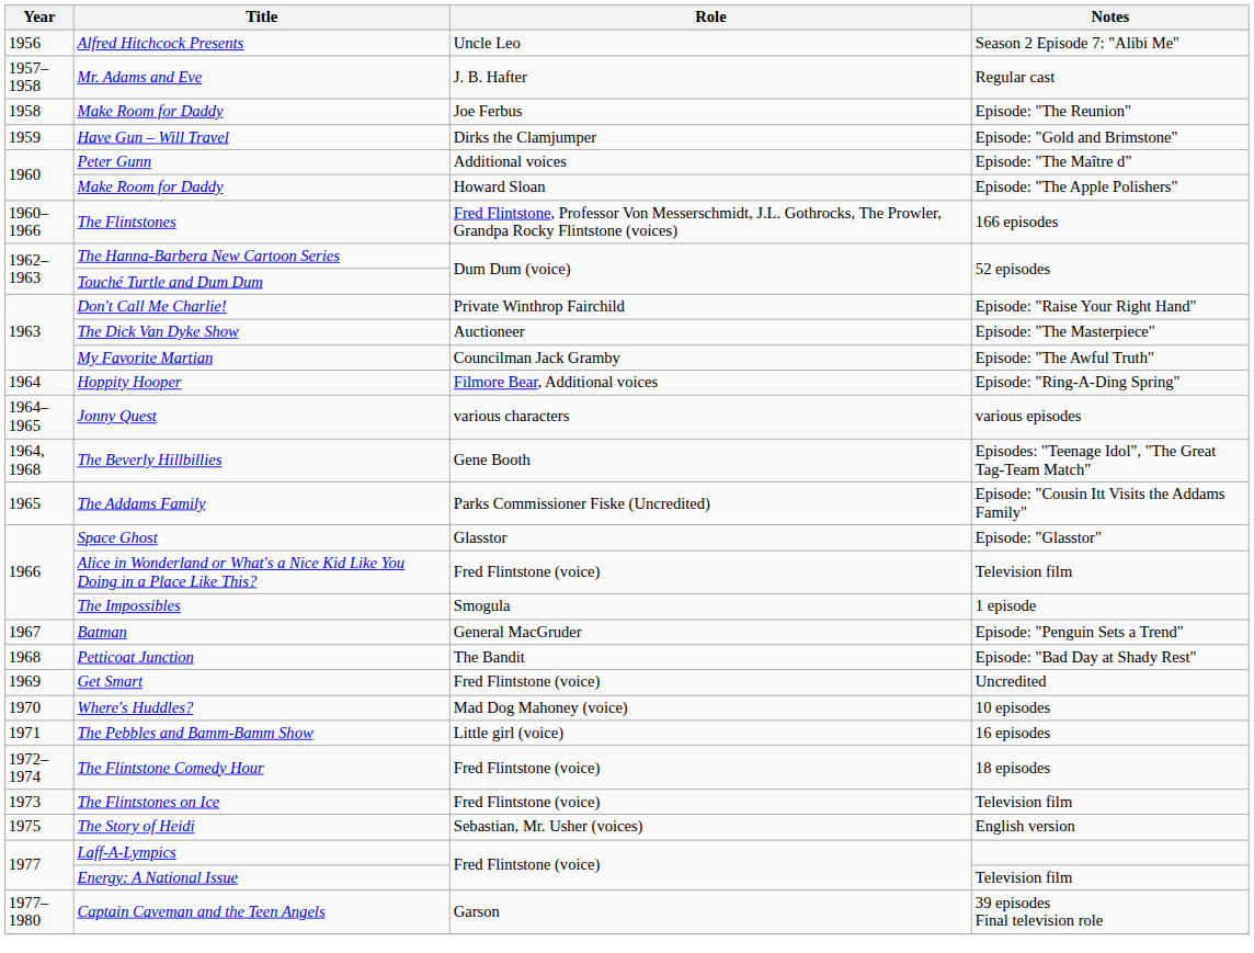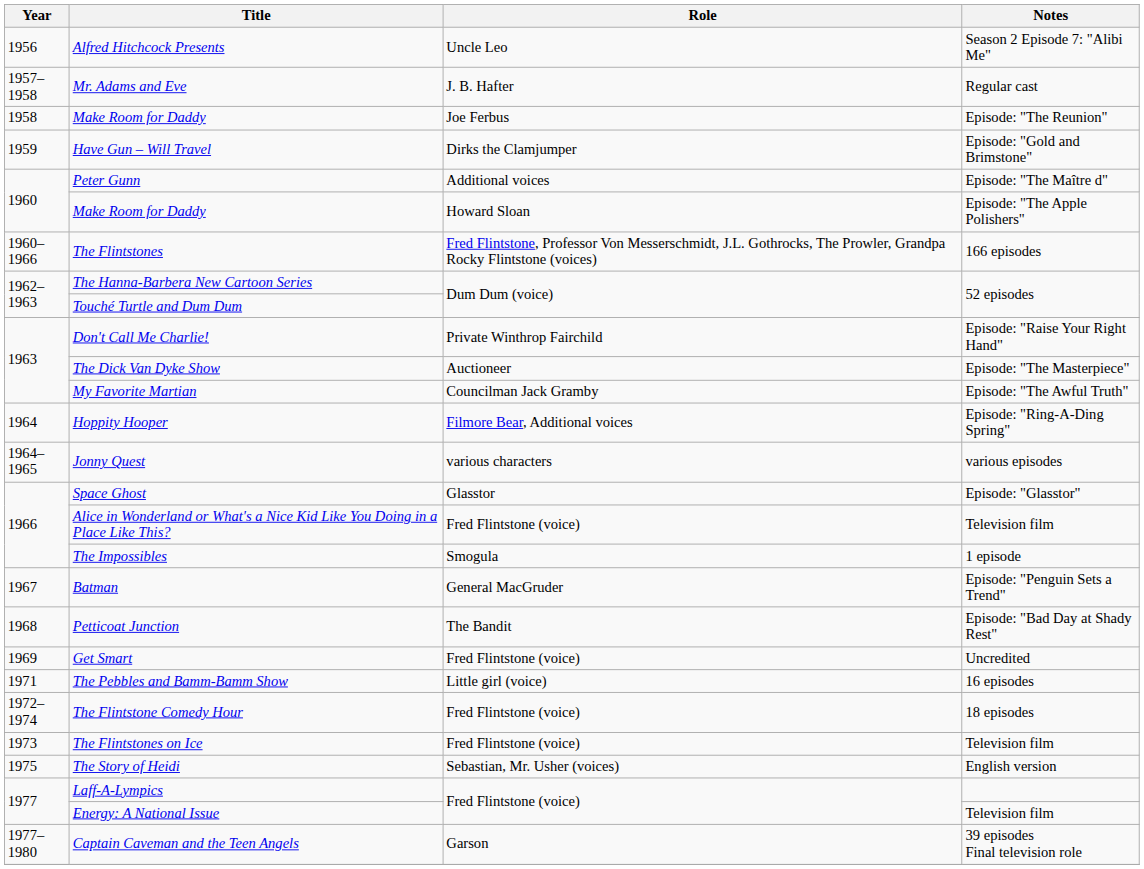- row: 1964, 1968 | The Beverly Hillbillies | Gene Booth | Episodes: "Teenage Idol", "The Great Tag-Team Match"
- row: 1965 | The Addams Family | Parks Commissioner Fiske (Uncredited) | Episode: "Cousin Itt Visits the Addams Family"
- row: 1970 | Where's Huddles? | Mad Dog Mahoney (voice) | 10 episodes
